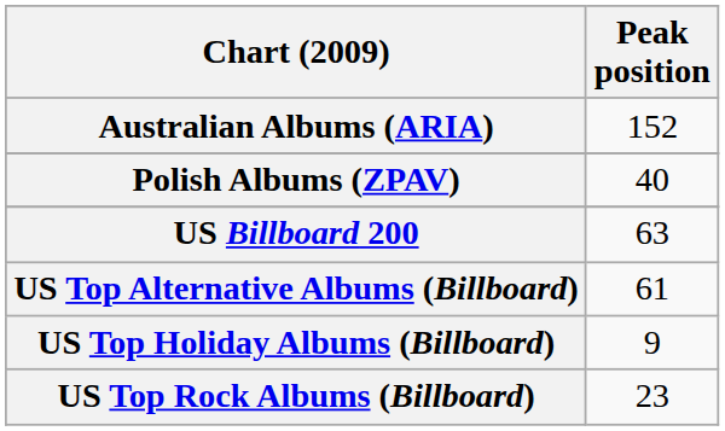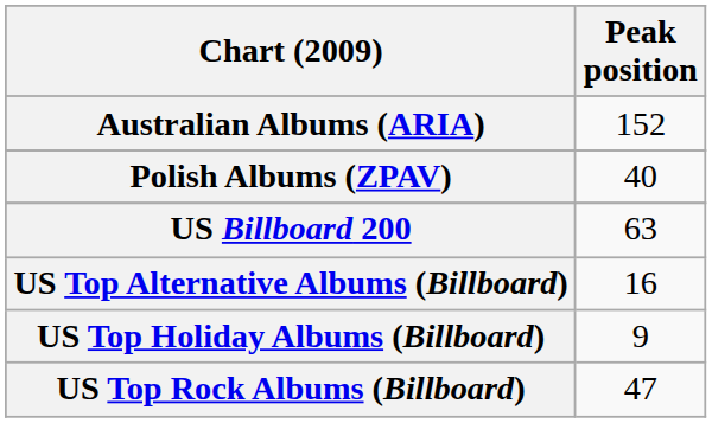US Top Alternative Albums (Billboard) | Peak position: 61 -> 16
US Top Rock Albums (Billboard) | Peak position: 23 -> 47
